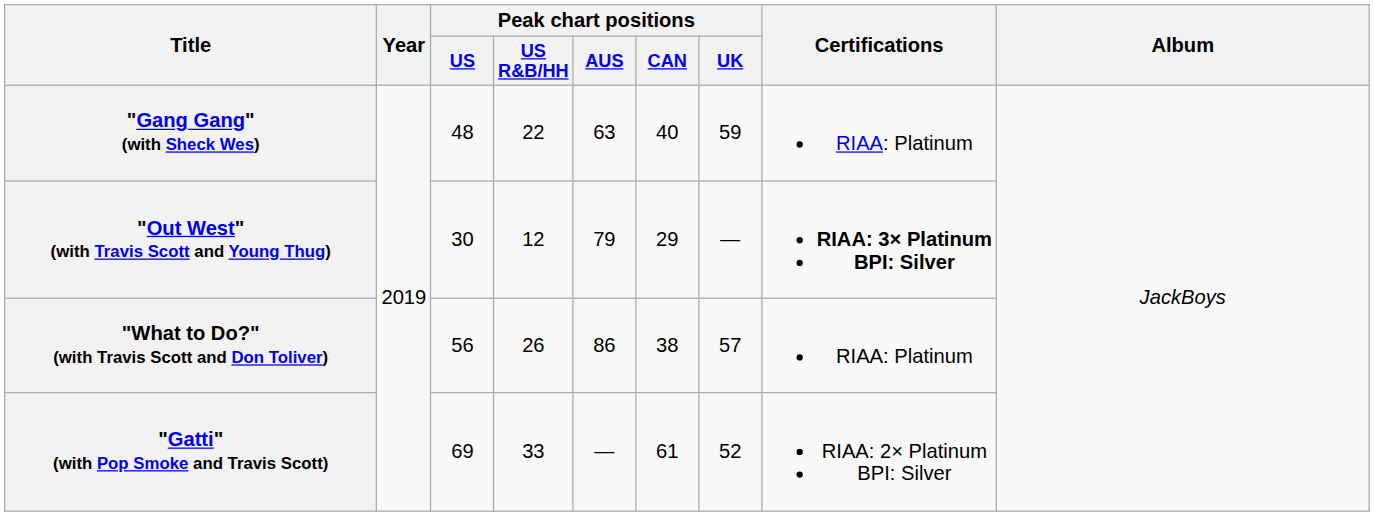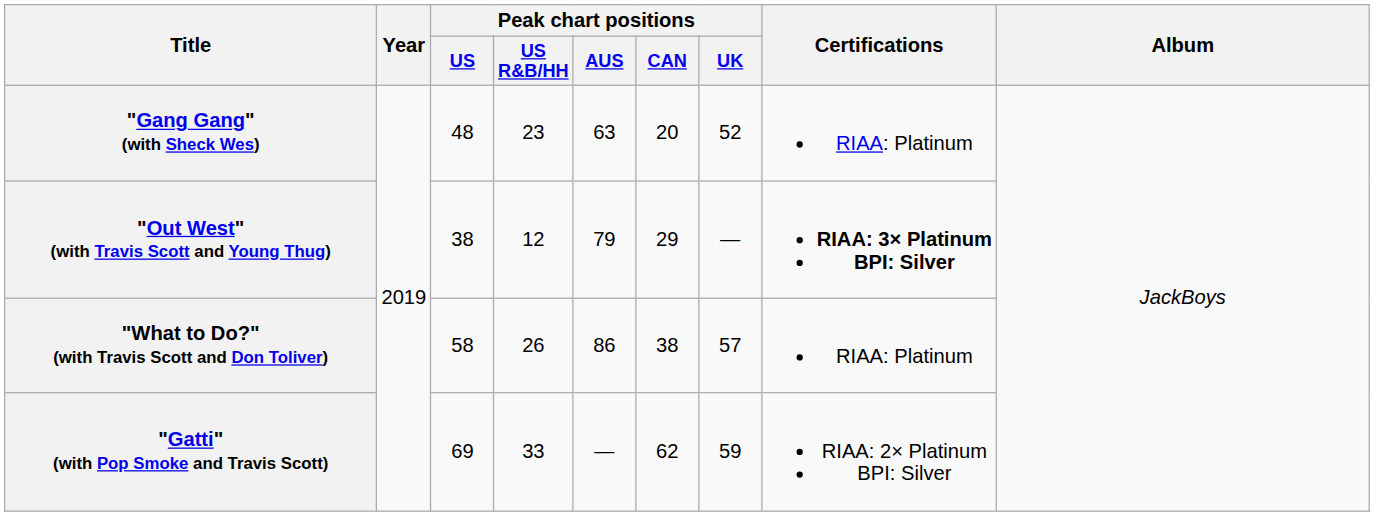"Gang Gang" (with Sheck Wes) | Peak chart positions / US R&B/HH: 22 -> 23
"Gang Gang" (with Sheck Wes) | Peak chart positions / CAN: 40 -> 20
"Gang Gang" (with Sheck Wes) | Peak chart positions / UK: 59 -> 52
"Out West" (with Travis Scott and Young Thug) | Peak chart positions / US: 30 -> 38
"What to Do?" (with Travis Scott and Don Toliver) | Peak chart positions / US: 56 -> 58
"Gatti" (with Pop Smoke and Travis Scott) | Peak chart positions / CAN: 61 -> 62
"Gatti" (with Pop Smoke and Travis Scott) | Peak chart positions / UK: 52 -> 59
